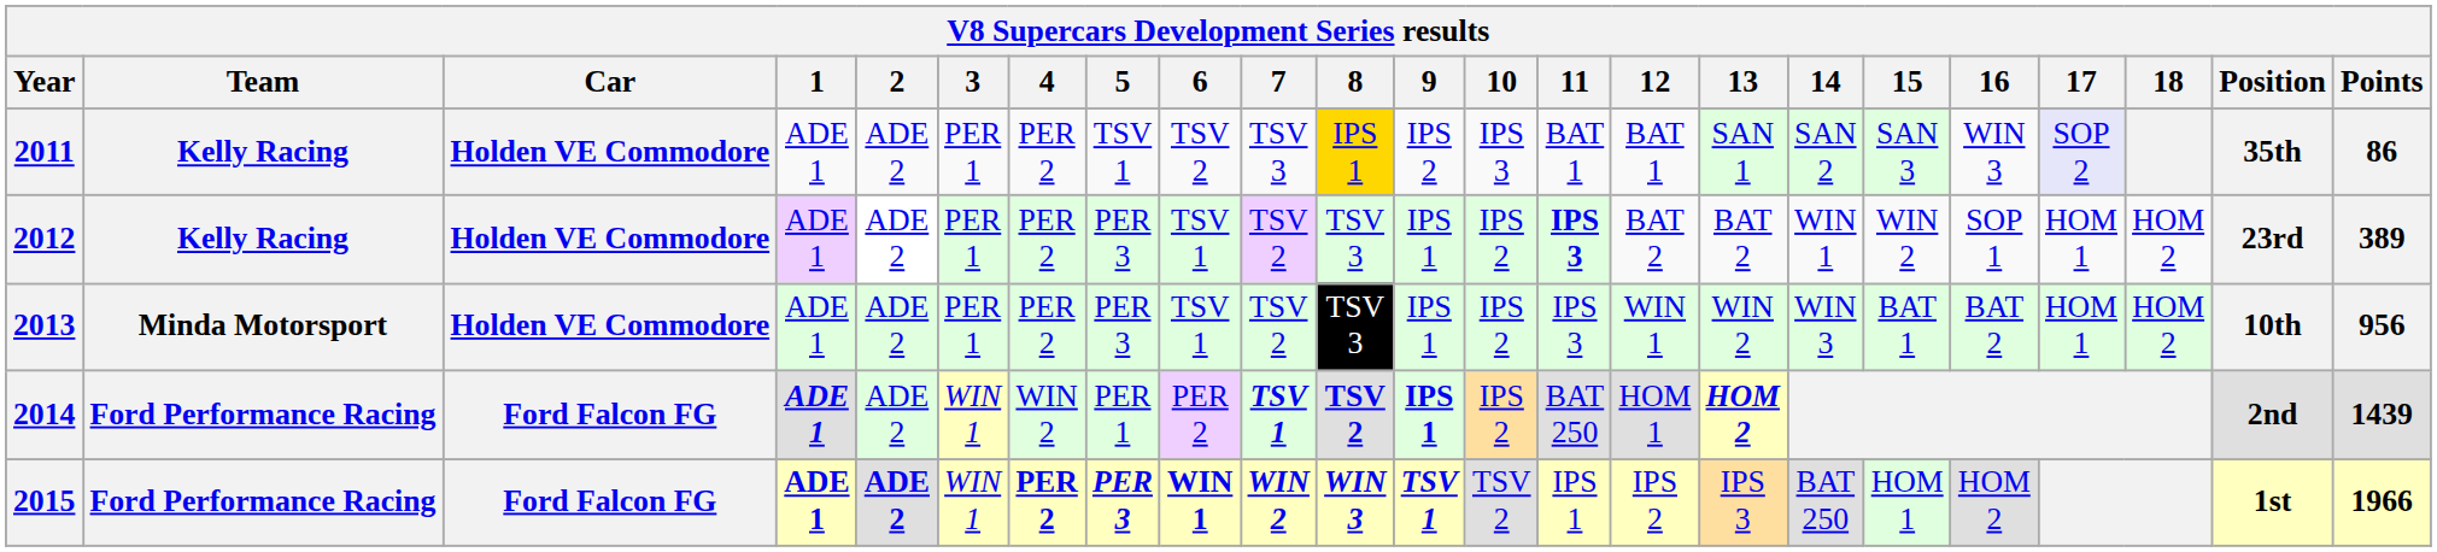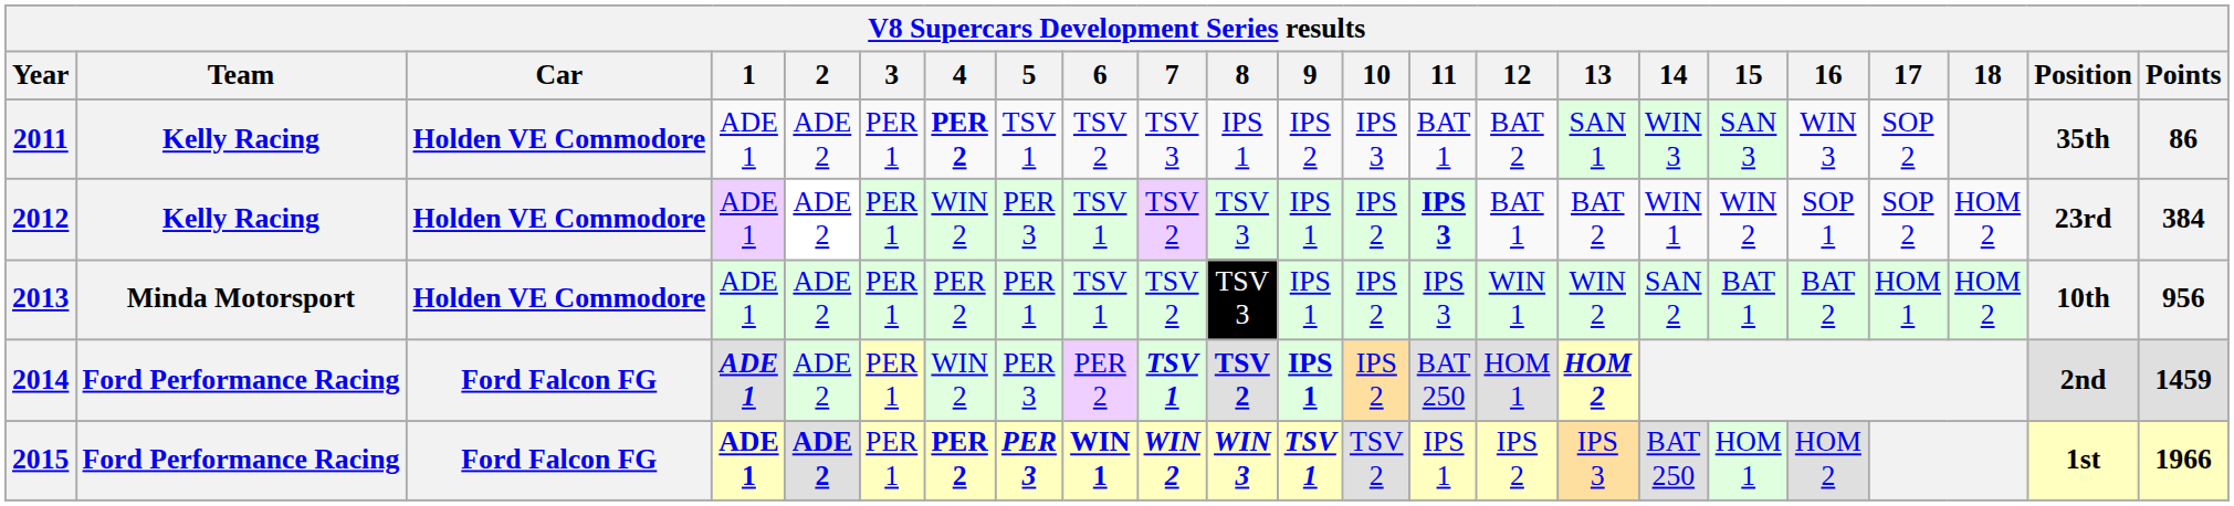2011 | 4: normal -> bold
2011 | 8: gold background -> no background
2011 | 12: BAT 1 -> BAT 2
2011 | 14: SAN 2 -> WIN 3
2011 | 17: lavender background -> no background
2012 | 4: PER 2 -> WIN 2
2012 | 12: BAT 2 -> BAT 1
2012 | 17: HOM 1 -> SOP 2
2012 | Points: 389 -> 384
2013 | 5: PER 3 -> PER 1
2013 | 14: WIN 3 -> SAN 2
2014 | 3: WIN 1 -> PER 1
2014 | 5: PER 1 -> PER 3
2014 | Points: 1439 -> 1459
2015 | 3: WIN 1 -> PER 1
